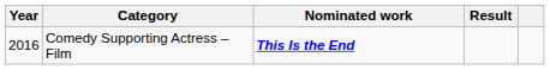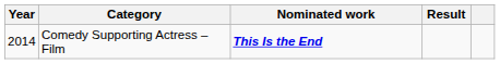Comedy Supporting Actress – Film | Year: 2016 -> 2014
